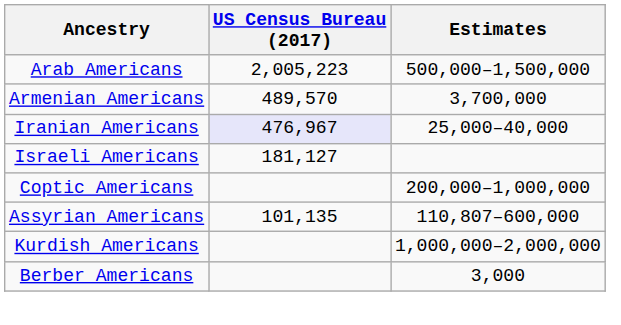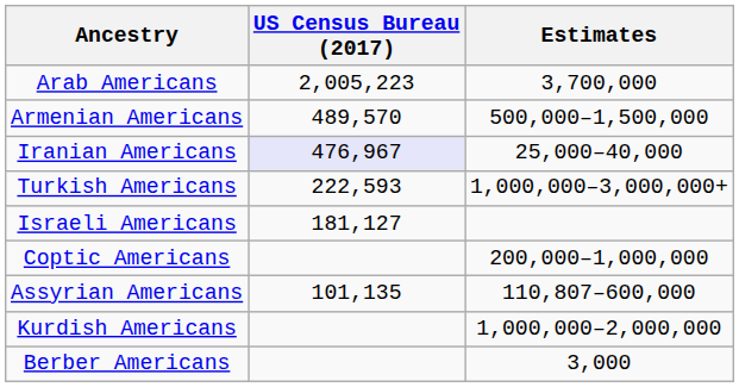Arab Americans | Estimates: 500,000–1,500,000 -> 3,700,000
Armenian Americans | Estimates: 3,700,000 -> 500,000–1,500,000
+ row: Turkish Americans | 222,593 | 1,000,000–3,000,000+
